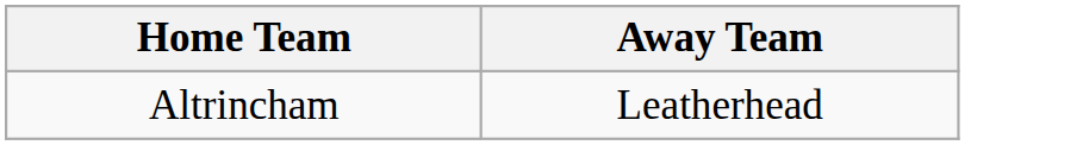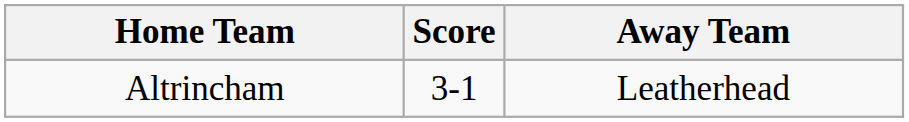+ column: Score | 3-1
